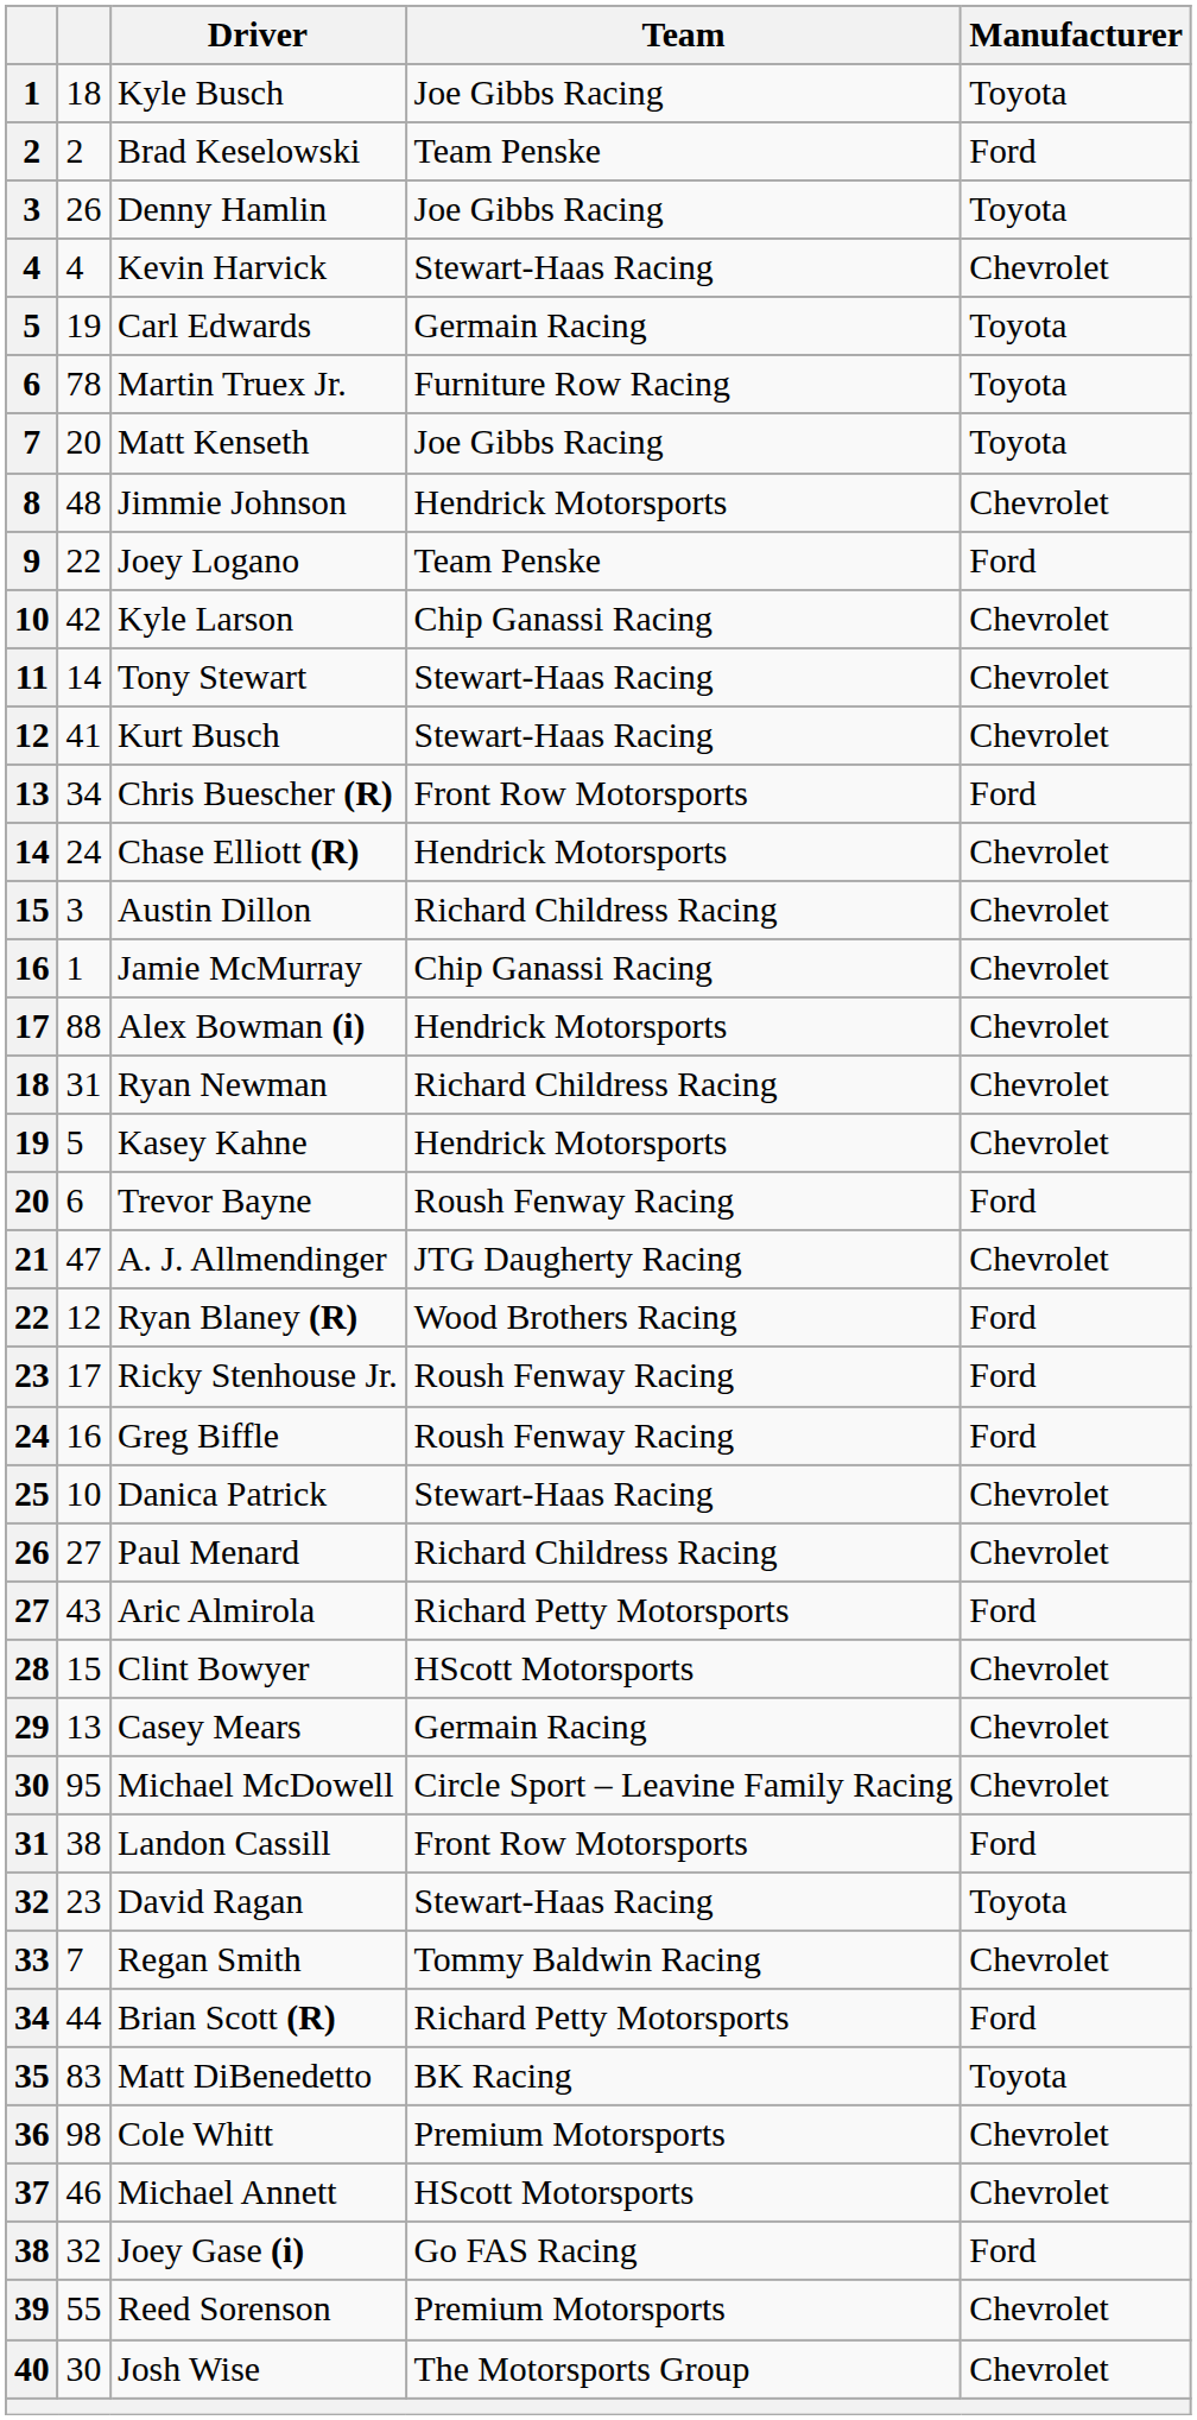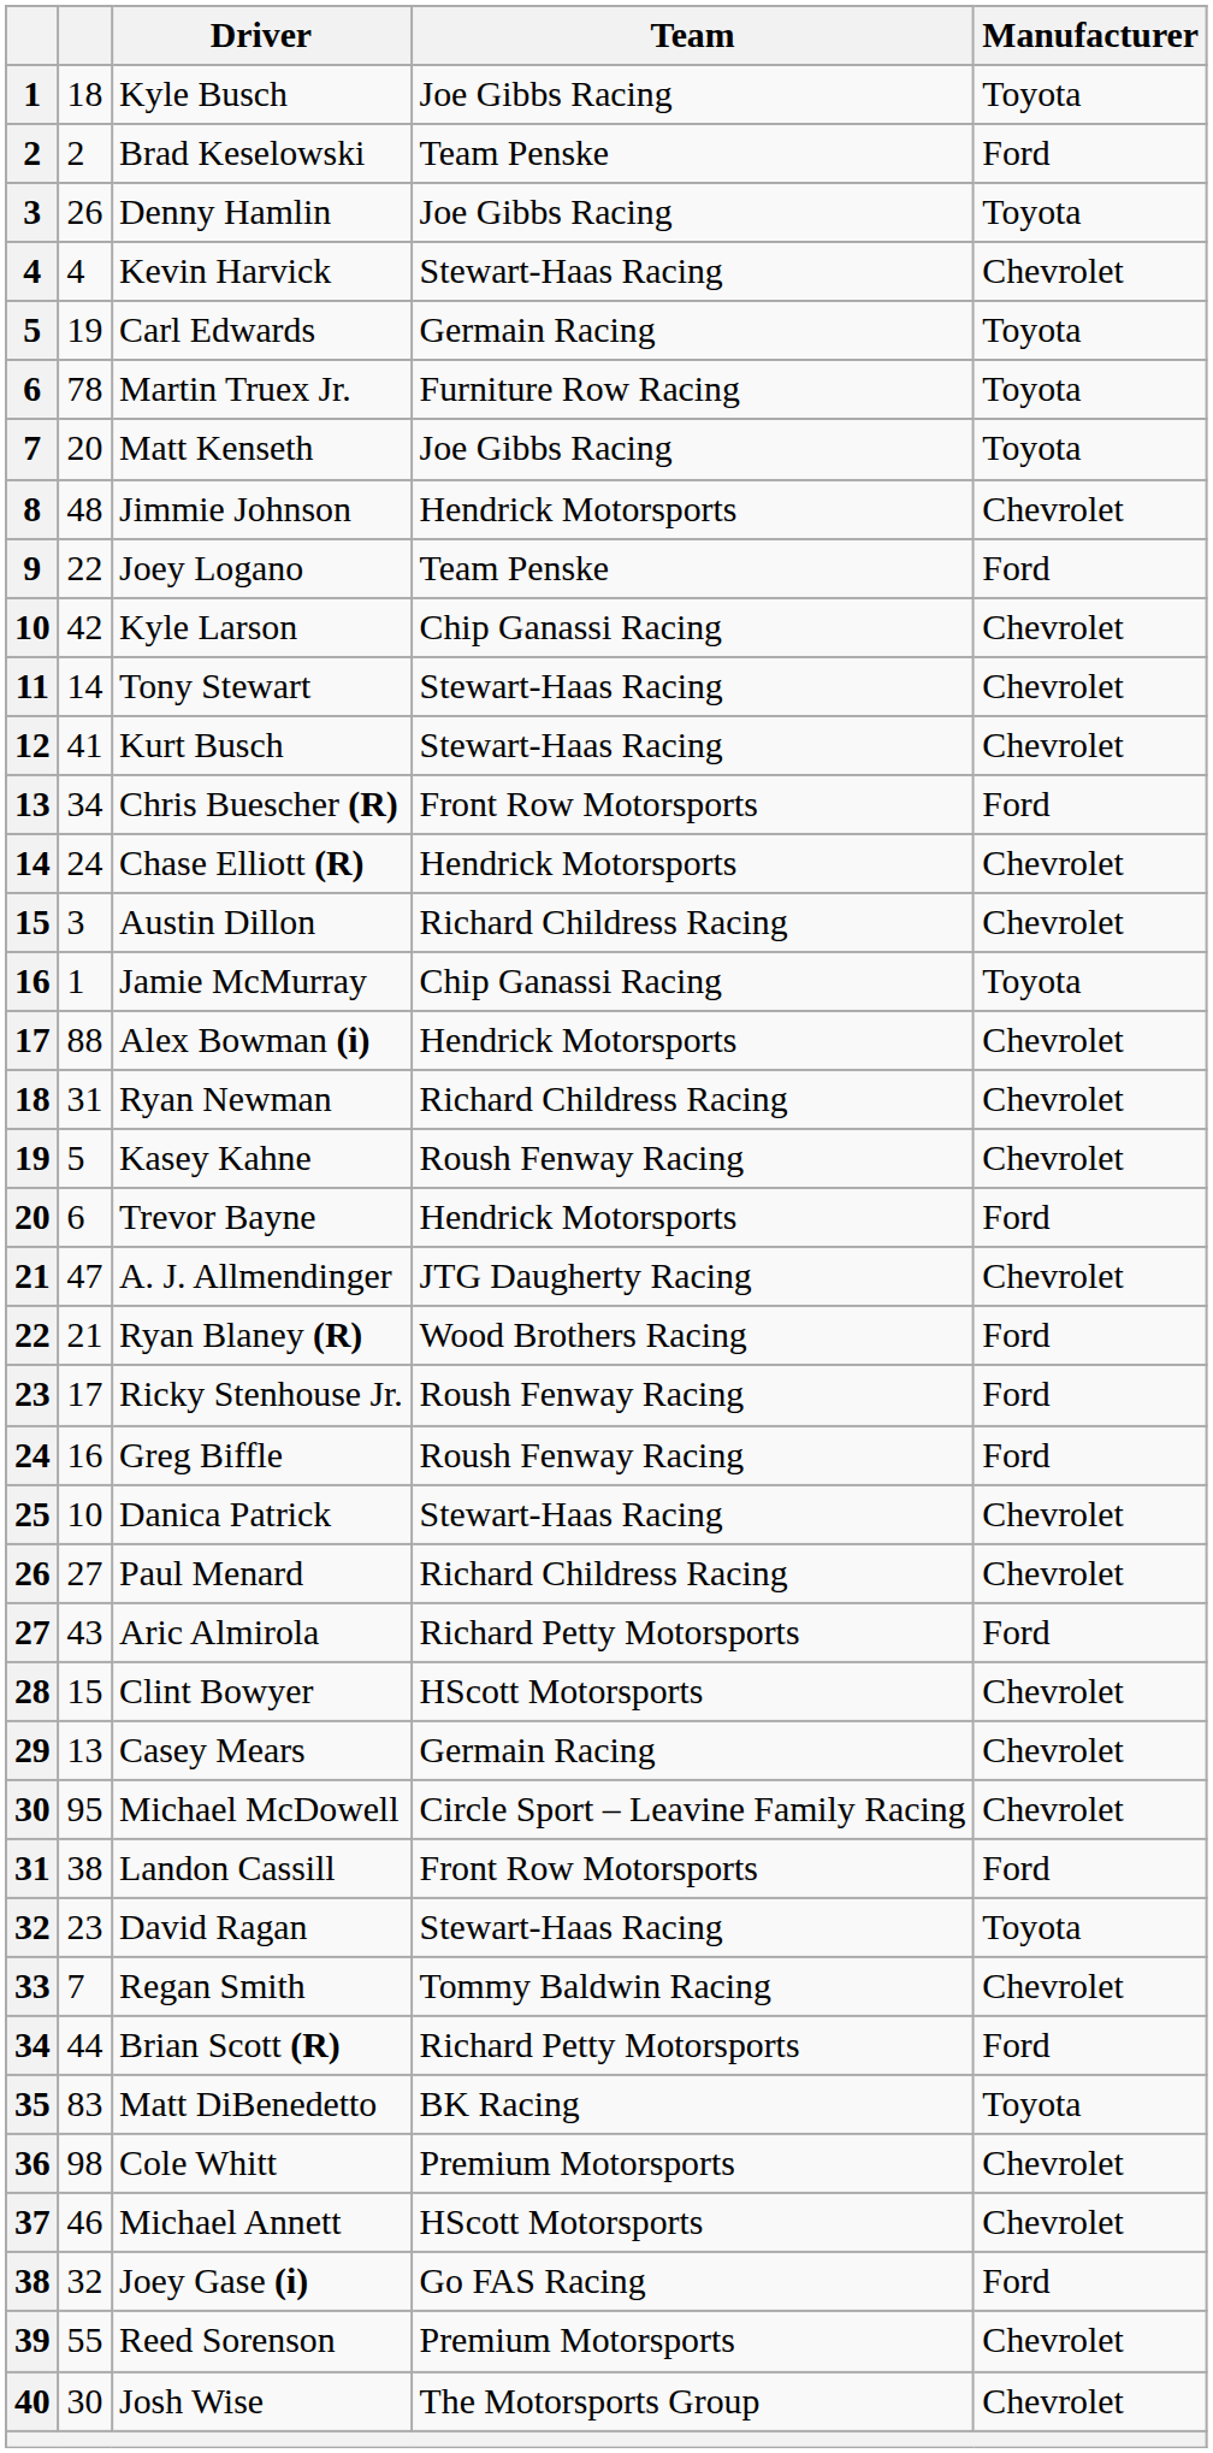Jamie McMurray | Manufacturer: Chevrolet -> Toyota
Kasey Kahne | Team: Hendrick Motorsports -> Roush Fenway Racing
Trevor Bayne | Team: Roush Fenway Racing -> Hendrick Motorsports
Ryan Blaney (R) | column 2: 12 -> 21
